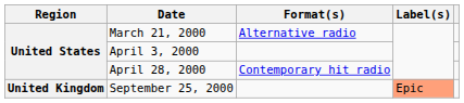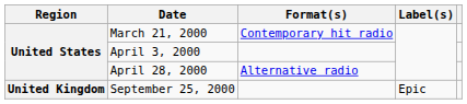March 21, 2000 | Format(s): Alternative radio -> Contemporary hit radio
April 28, 2000 | Format(s): Contemporary hit radio -> Alternative radio
September 25, 2000 | Label(s): lightsalmon background -> no background
